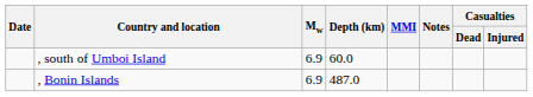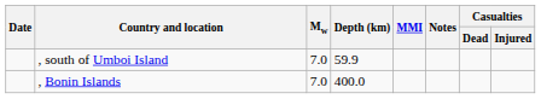, south of Umboi Island | Mw: 6.9 -> 7.0
, south of Umboi Island | Depth (km): 60.0 -> 59.9
, Bonin Islands | Mw: 6.9 -> 7.0
, Bonin Islands | Depth (km): 487.0 -> 400.0
